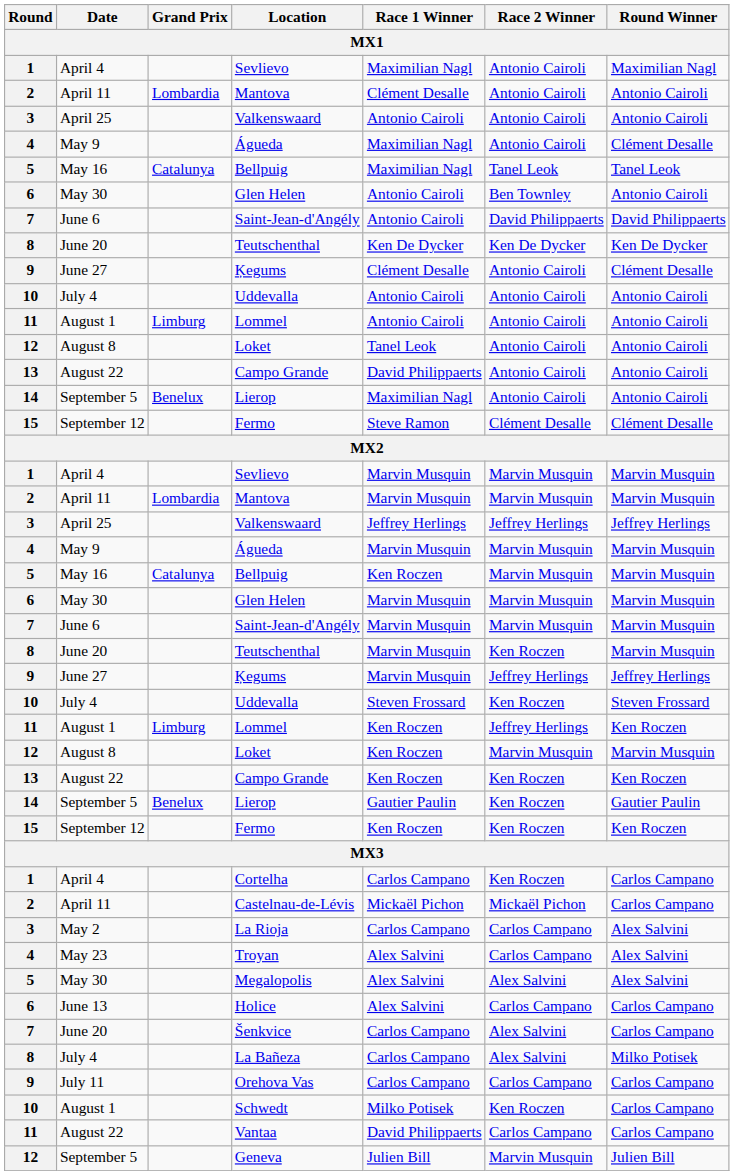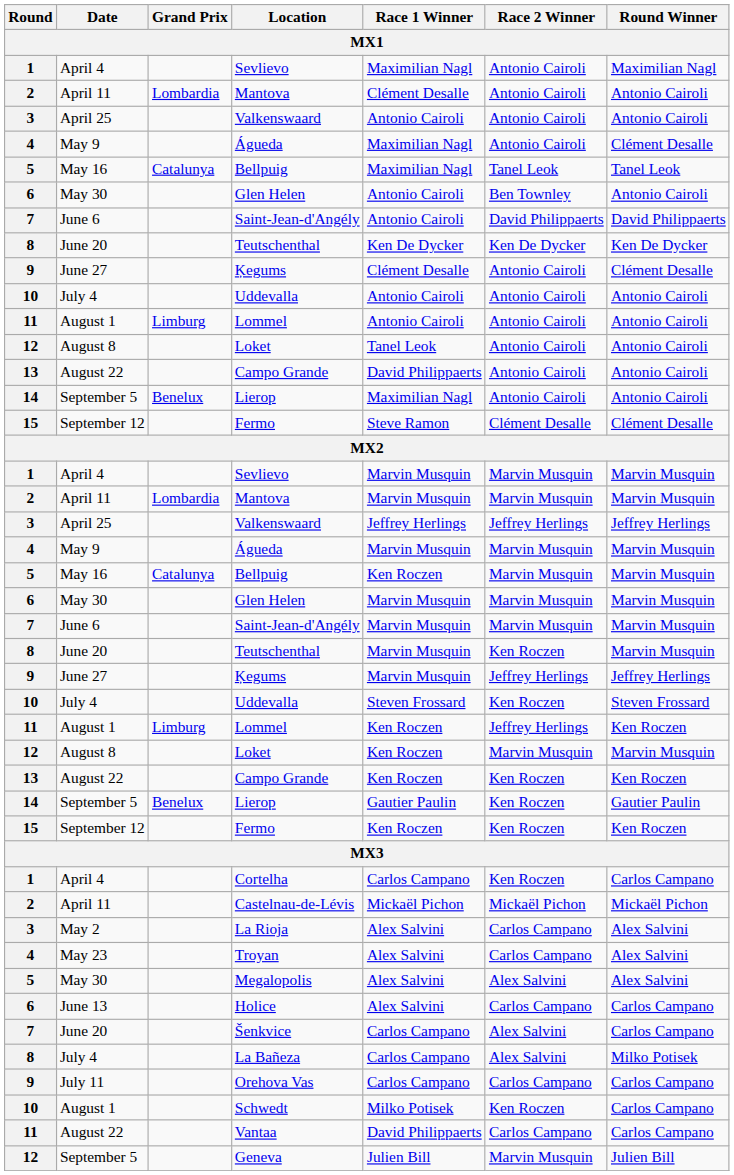Castelnau-de-Lévis | Round Winner: Carlos Campano -> Mickaël Pichon
La Rioja | Race 1 Winner: Carlos Campano -> Alex Salvini
